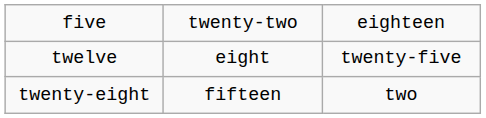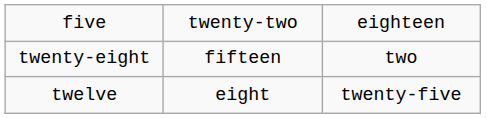rows swapped: twenty-eight <-> twelve
